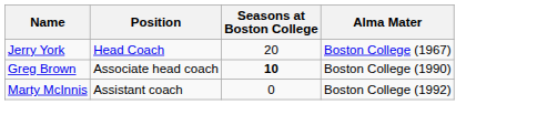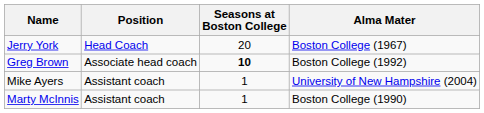Greg Brown | Alma Mater: Boston College (1990) -> Boston College (1992)
+ row: Mike Ayers | Assistant coach | 1 | University of New Hampshire (2004)
Marty McInnis | Seasons at Boston College: 0 -> 1
Marty McInnis | Alma Mater: Boston College (1992) -> Boston College (1990)
